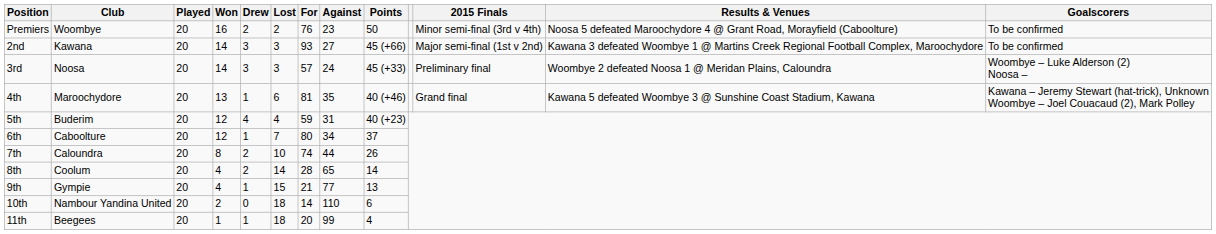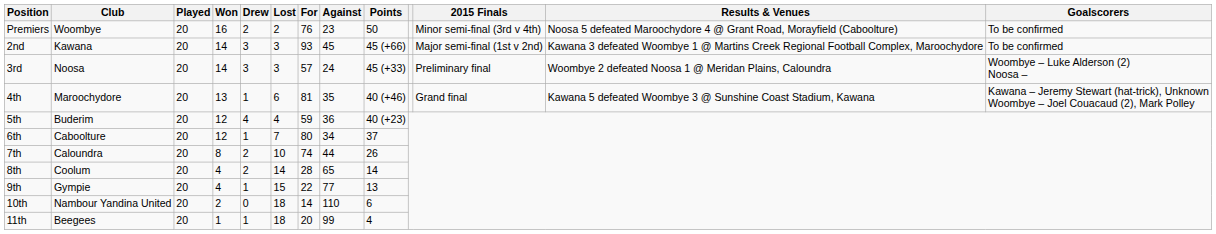2nd | Against: 27 -> 45
5th | Against: 31 -> 36
9th | For: 21 -> 22
